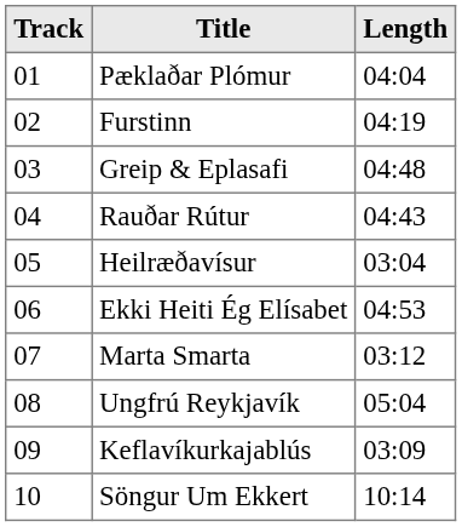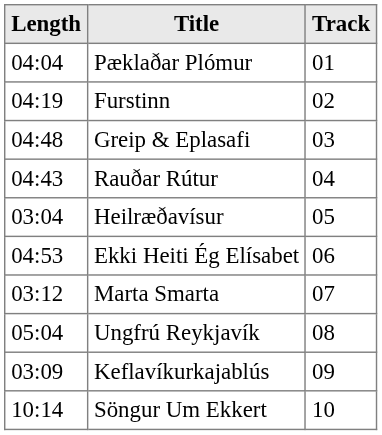columns swapped: Track <-> Length
